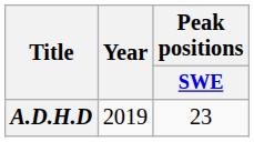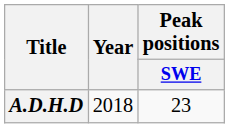A.D.H.D | Year: 2019 -> 2018
